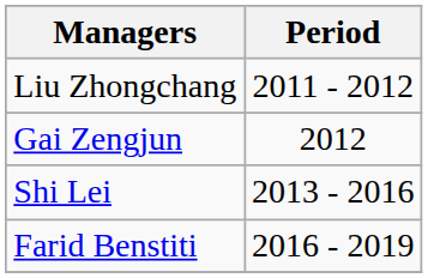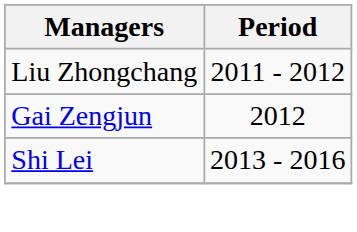- row: Farid Benstiti | 2016 - 2019
